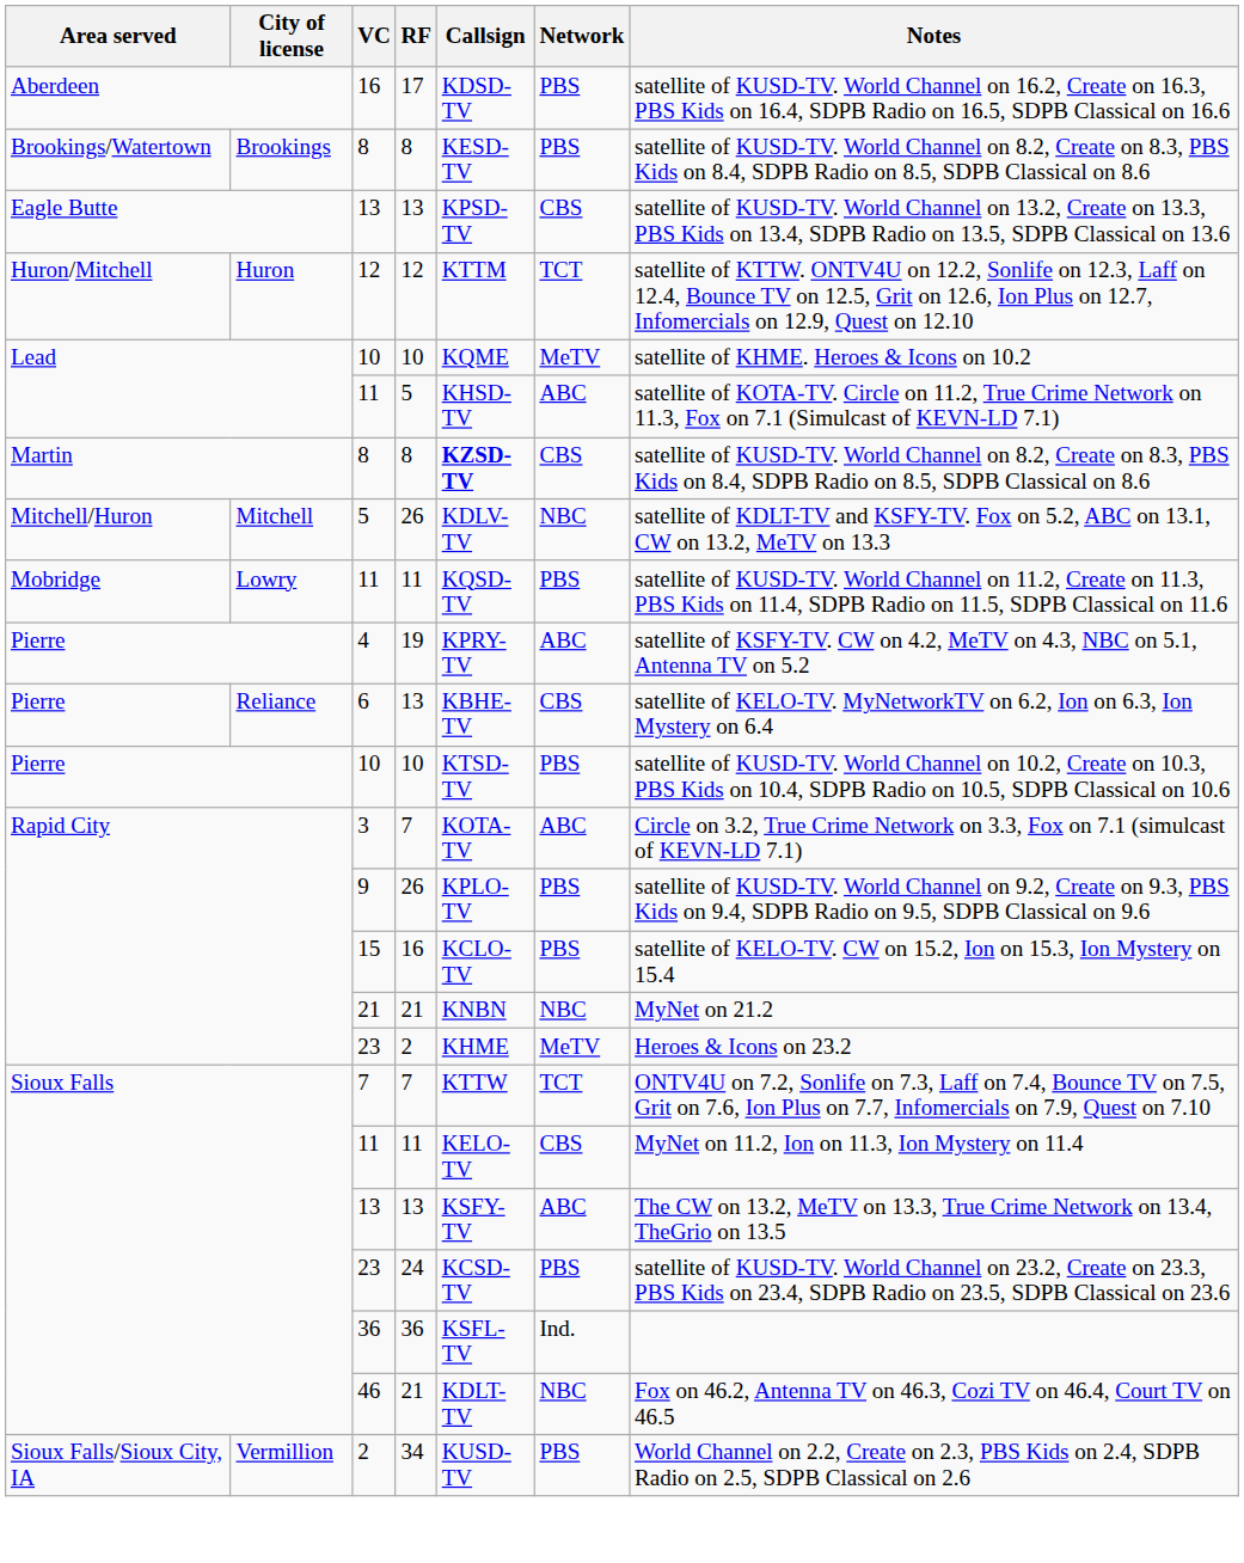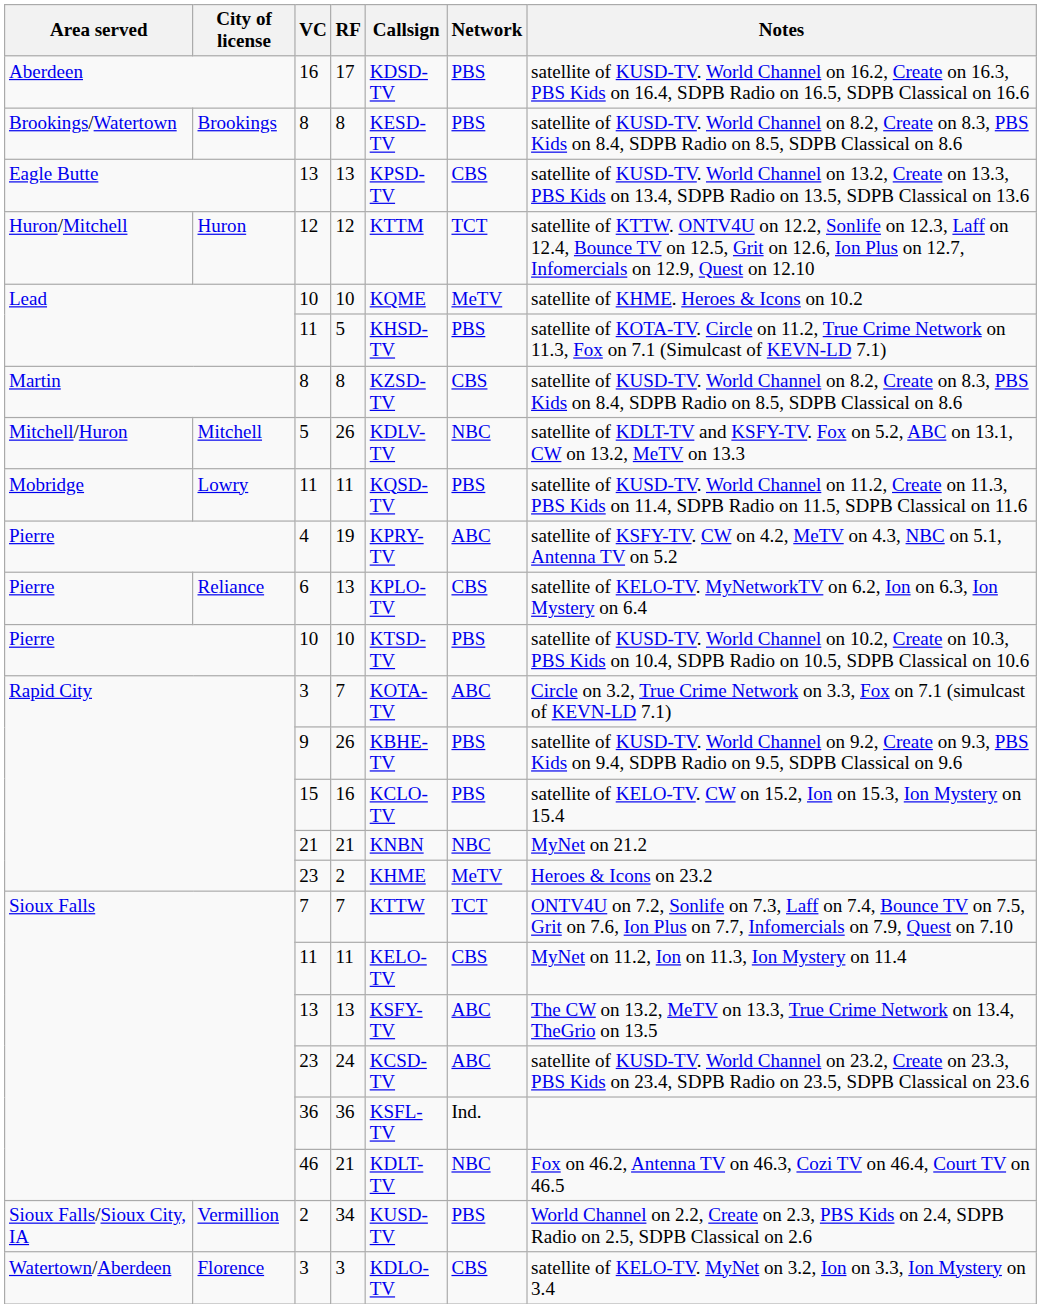Lead / 11 | Network: ABC -> PBS
Martin / 8 | Callsign: bold -> normal
6 | Callsign: KBHE-TV -> KPLO-TV
9 | Callsign: KPLO-TV -> KBHE-TV
Sioux Falls / 23 | Network: PBS -> ABC
+ row: Watertown/Aberdeen | Florence | 3 | 3 | KDLO-TV | CBS | satellite of KELO-TV. MyNet on 3.2, Ion on 3.3, Ion Mystery on 3.4
